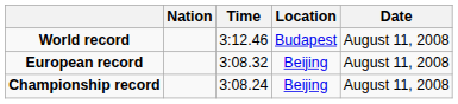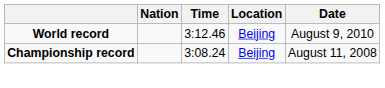World record | Location: Budapest -> Beijing
World record | Date: August 11, 2008 -> August 9, 2010
- row: European record | 3:08.32 | Beijing | August 11, 2008
